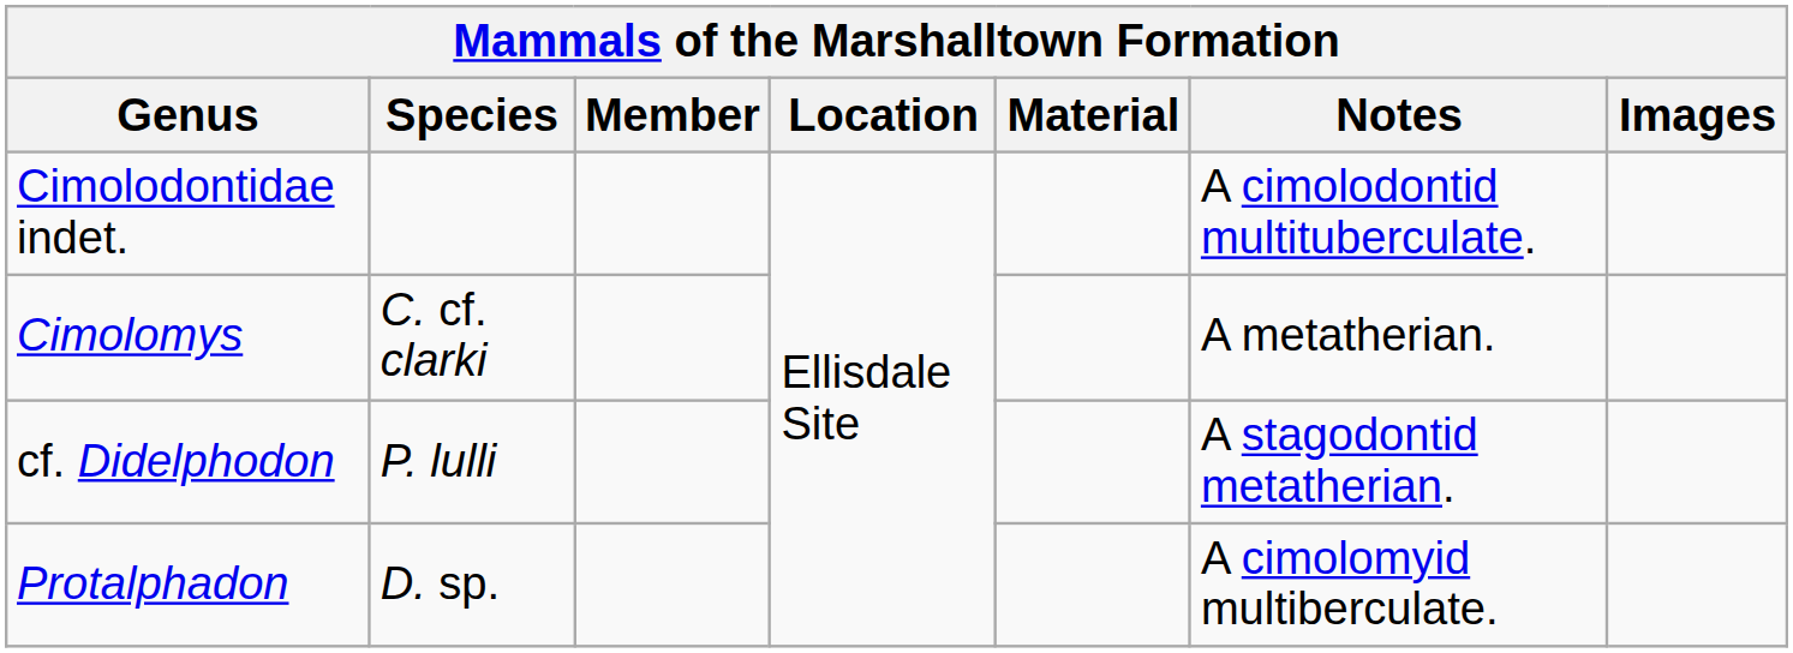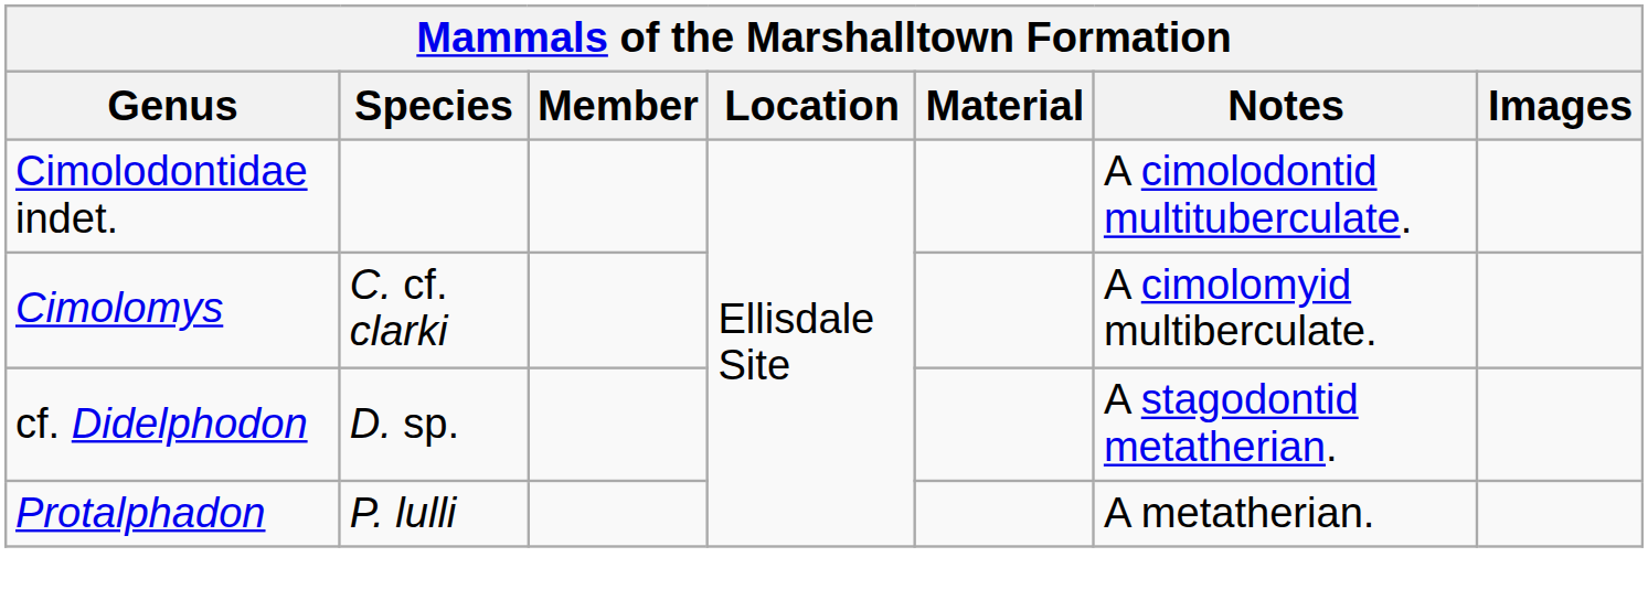Cimolomys | Notes: A metatherian. -> A cimolomyid multiberculate.
cf. Didelphodon | Species: P. lulli -> D. sp.
Protalphadon | Species: D. sp. -> P. lulli
Protalphadon | Notes: A cimolomyid multiberculate. -> A metatherian.
